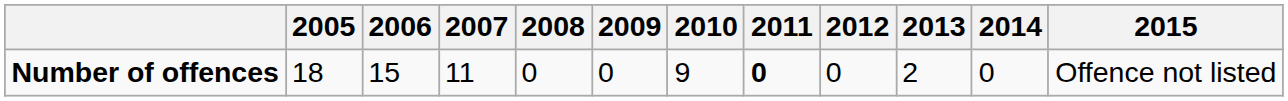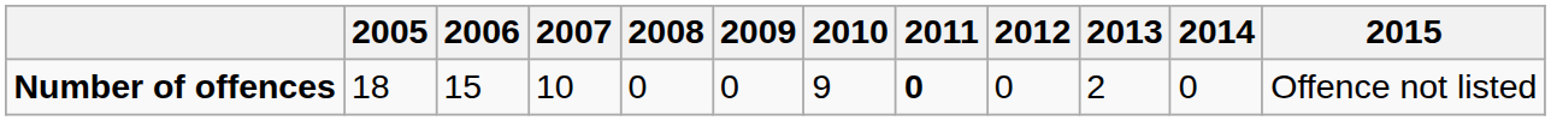Number of offences | 2007: 11 -> 10
